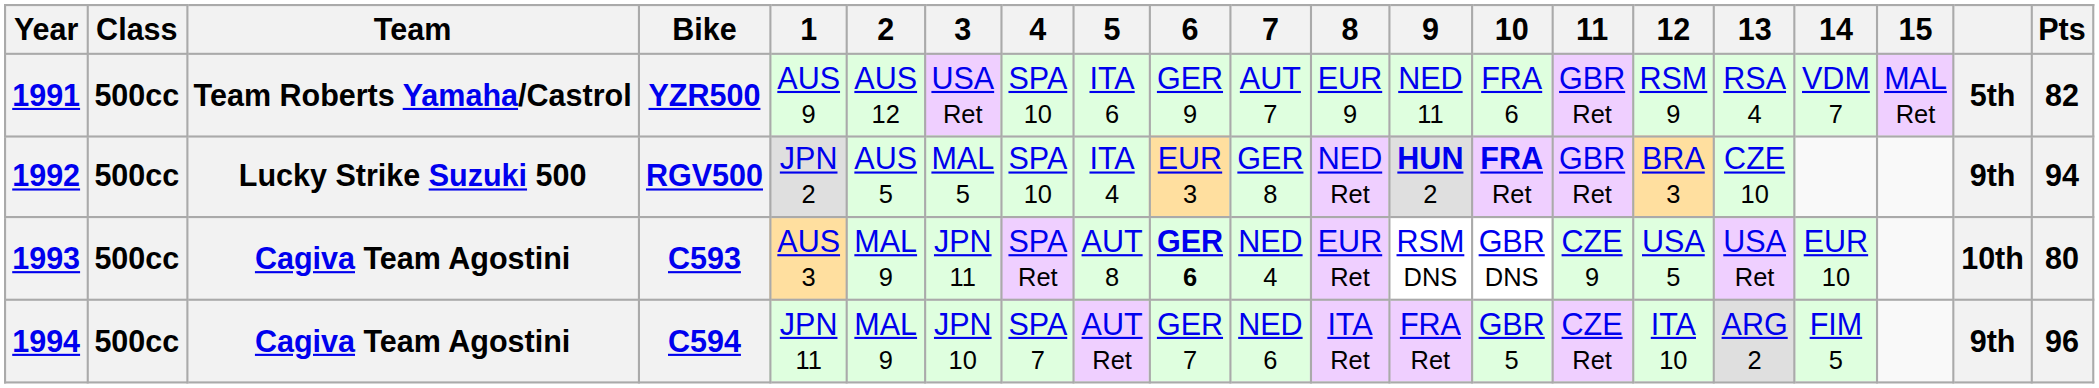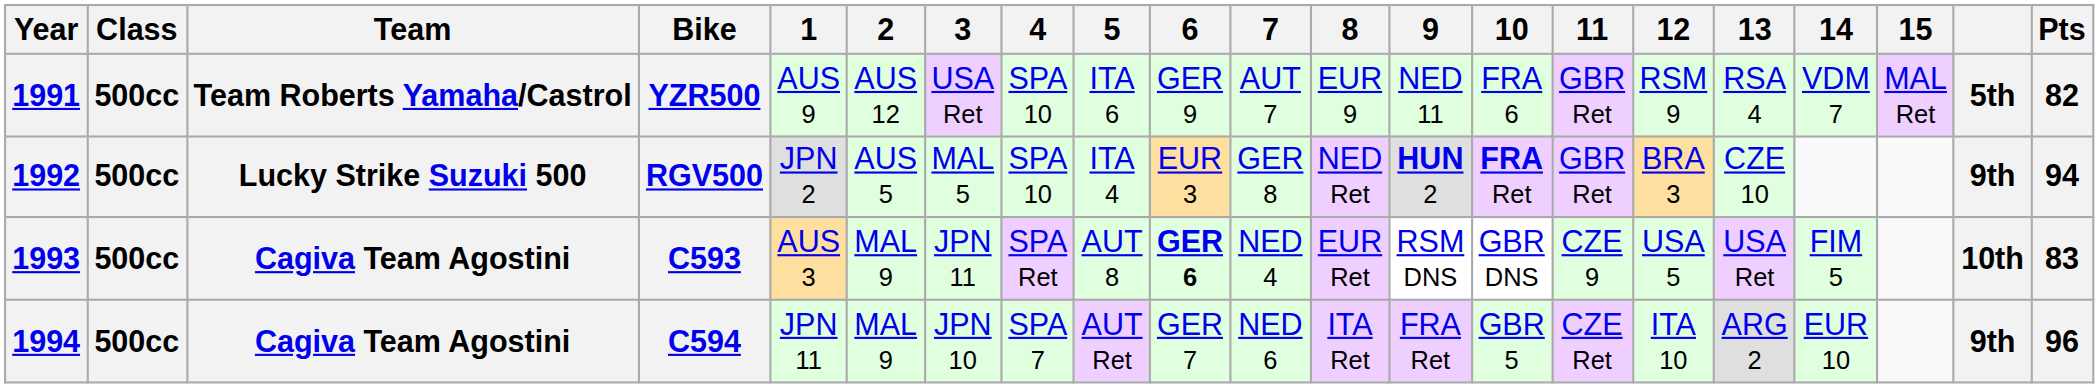C593 | 14: EUR 10 -> FIM 5
C593 | Pts: 80 -> 83
C594 | 14: FIM 5 -> EUR 10
